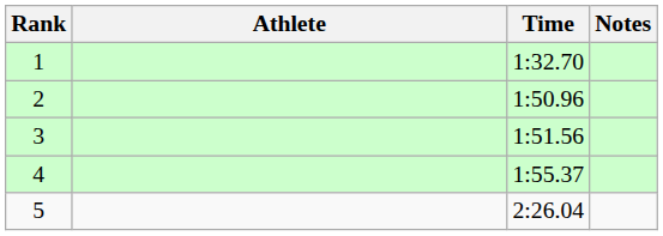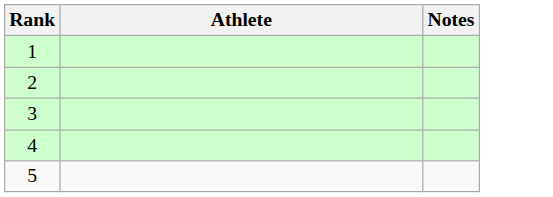- column: Time | 1:32.70 | 1:50.96 | 1:51.56 | 1:55.37 | 2:26.04
